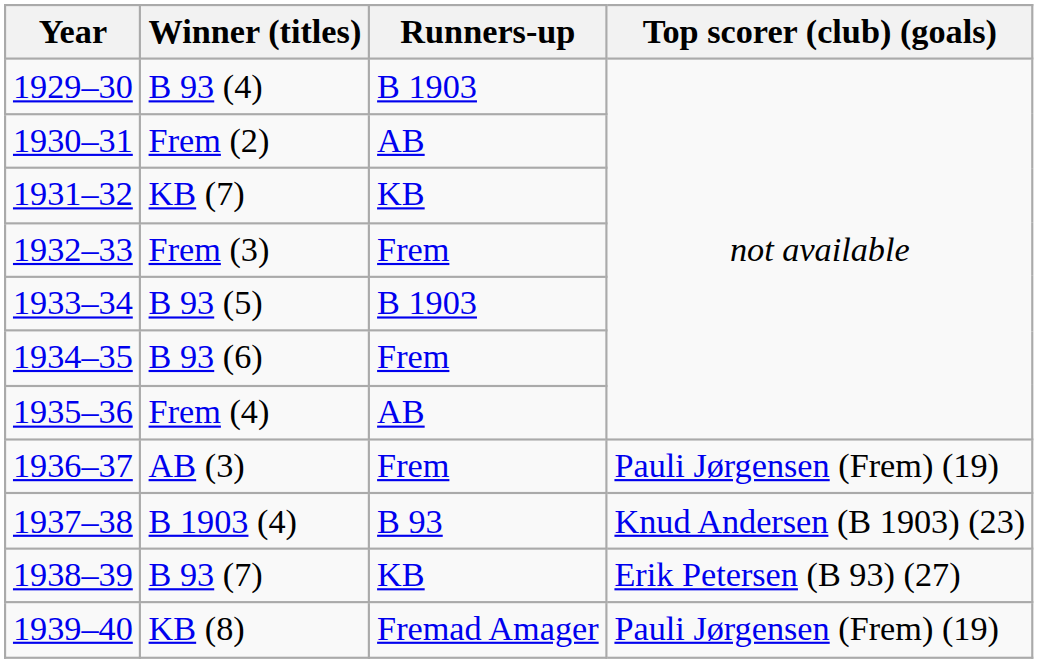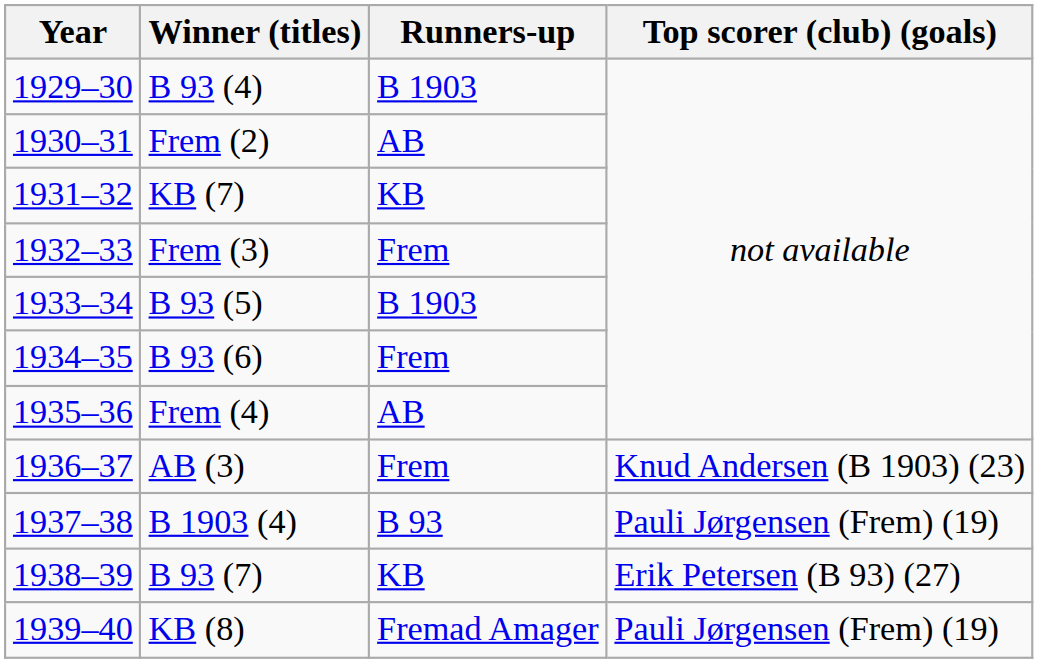AB (3) | Top scorer (club) (goals): Pauli Jørgensen (Frem) (19) -> Knud Andersen (B 1903) (23)
B 1903 (4) | Top scorer (club) (goals): Knud Andersen (B 1903) (23) -> Pauli Jørgensen (Frem) (19)
